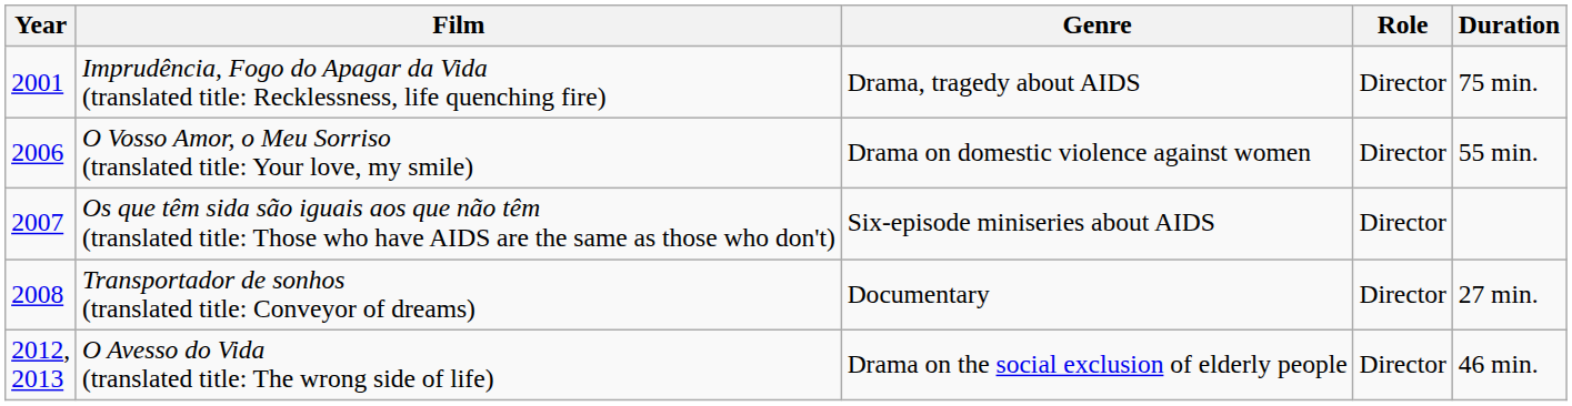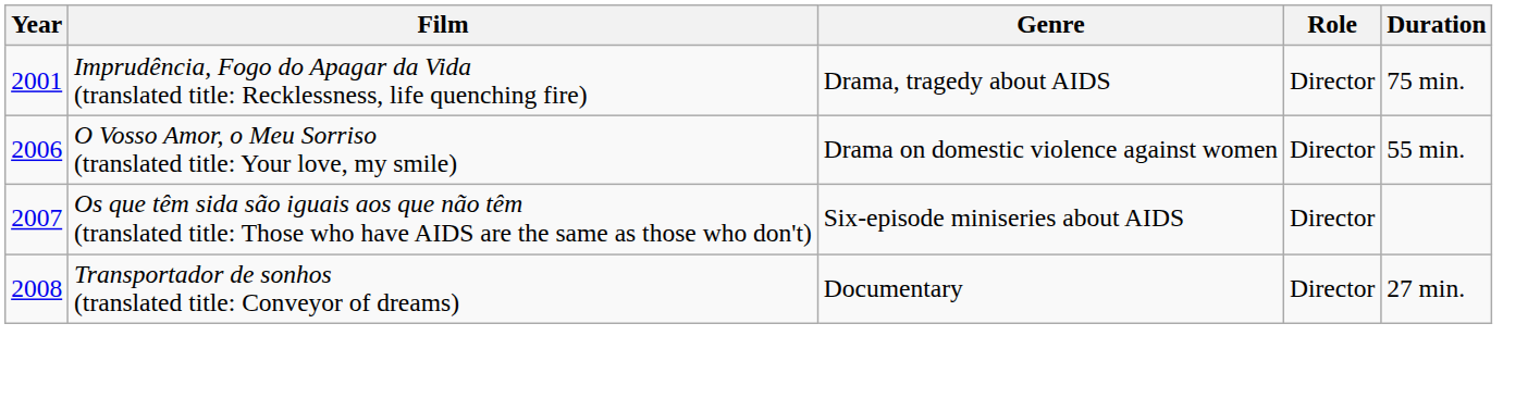- row: 2012, 2013 | O Avesso do Vida (translated title: The wrong side of life) | Drama on the social exclusion of elderly people | Director | 46 min.
